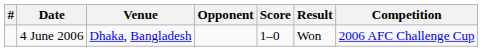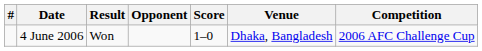columns swapped: Venue <-> Result
